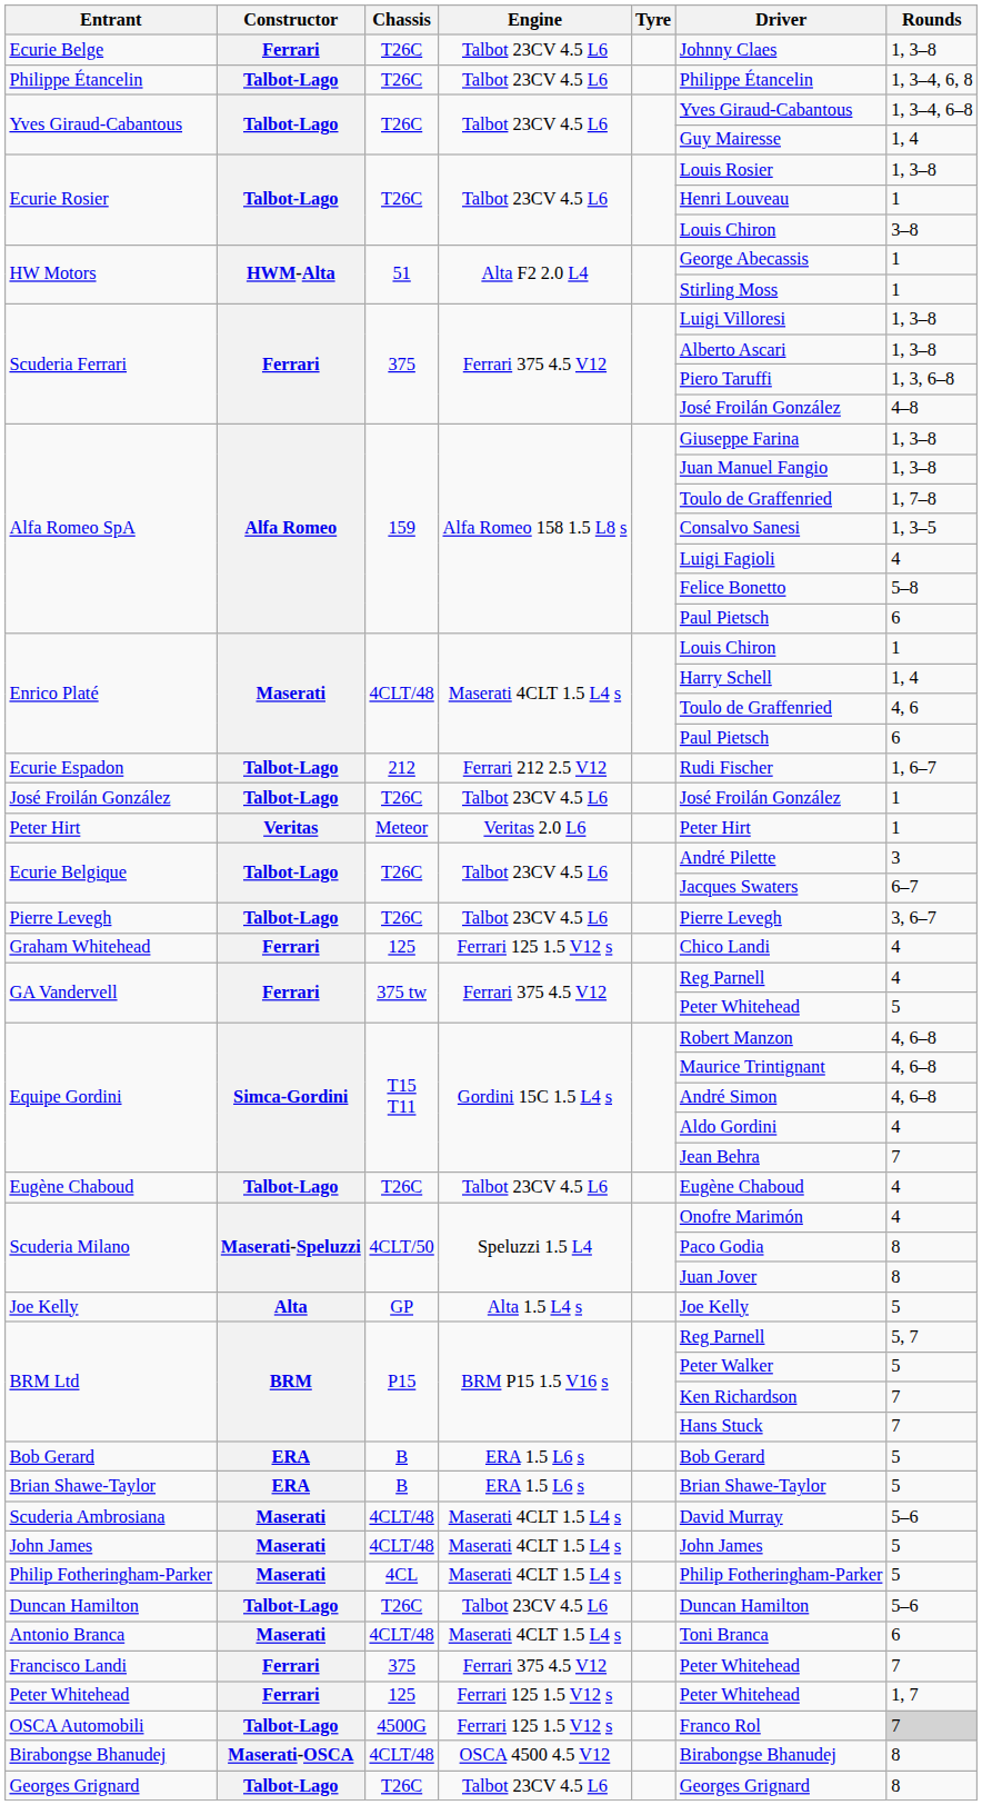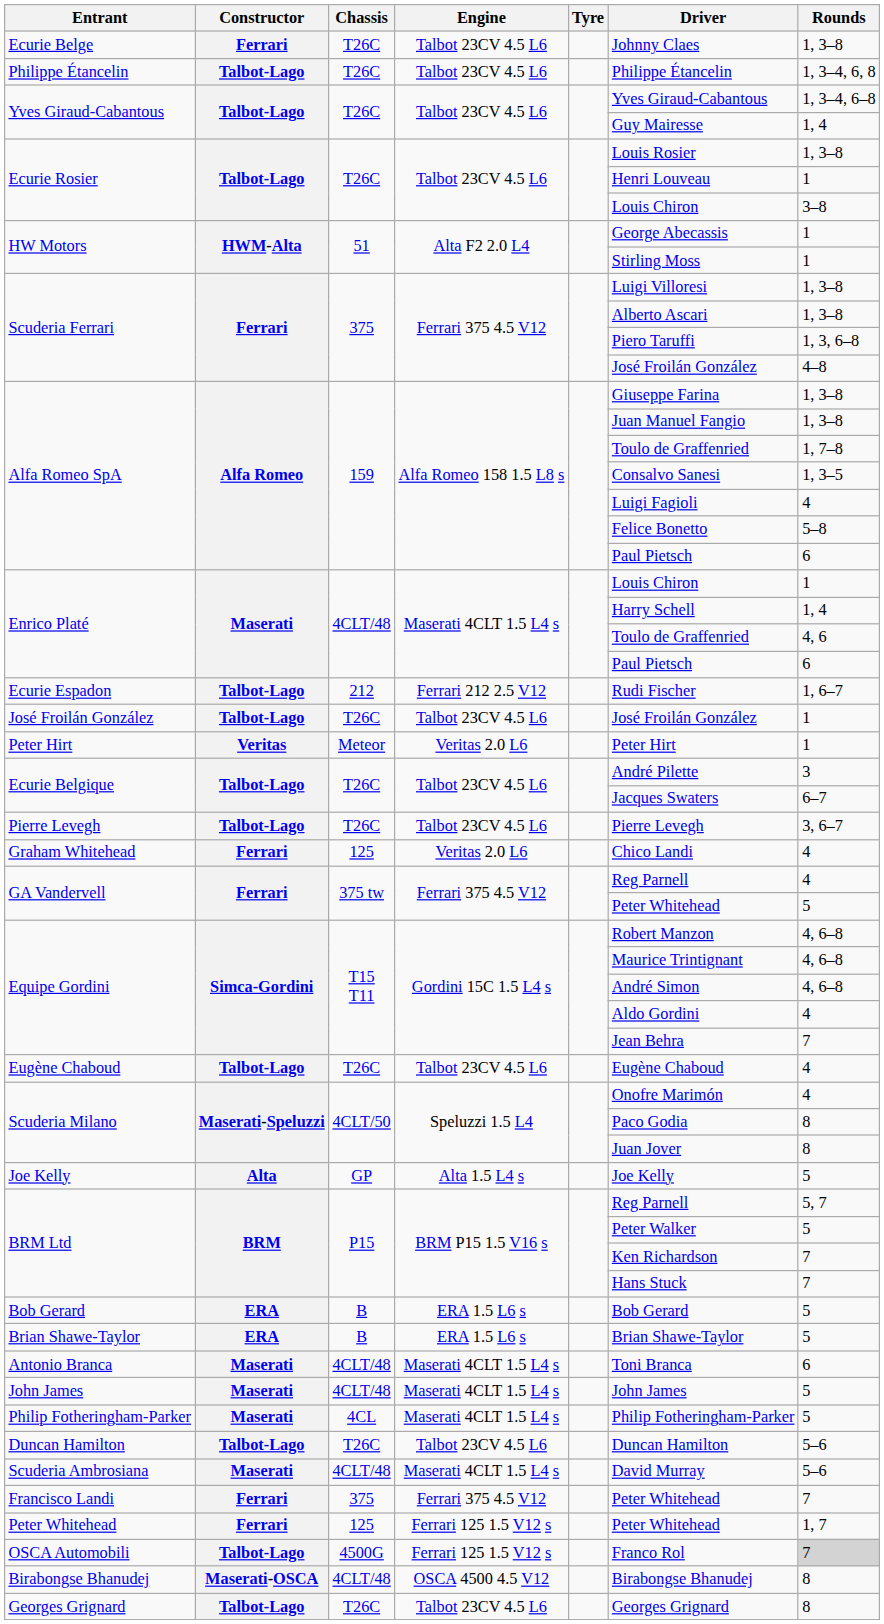Graham Whitehead | Engine: Ferrari 125 1.5 V12 s -> Veritas 2.0 L6
rows swapped: Scuderia Ambrosiana <-> Antonio Branca
